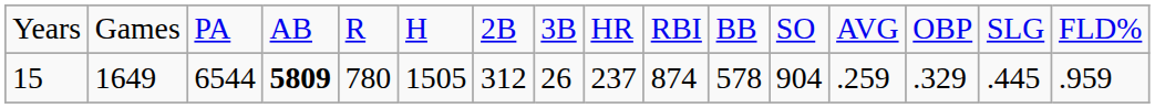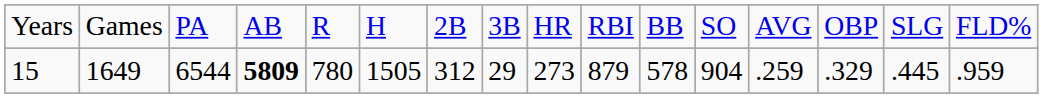15 | column 8: 26 -> 29
15 | column 9: 237 -> 273
15 | column 10: 874 -> 879
